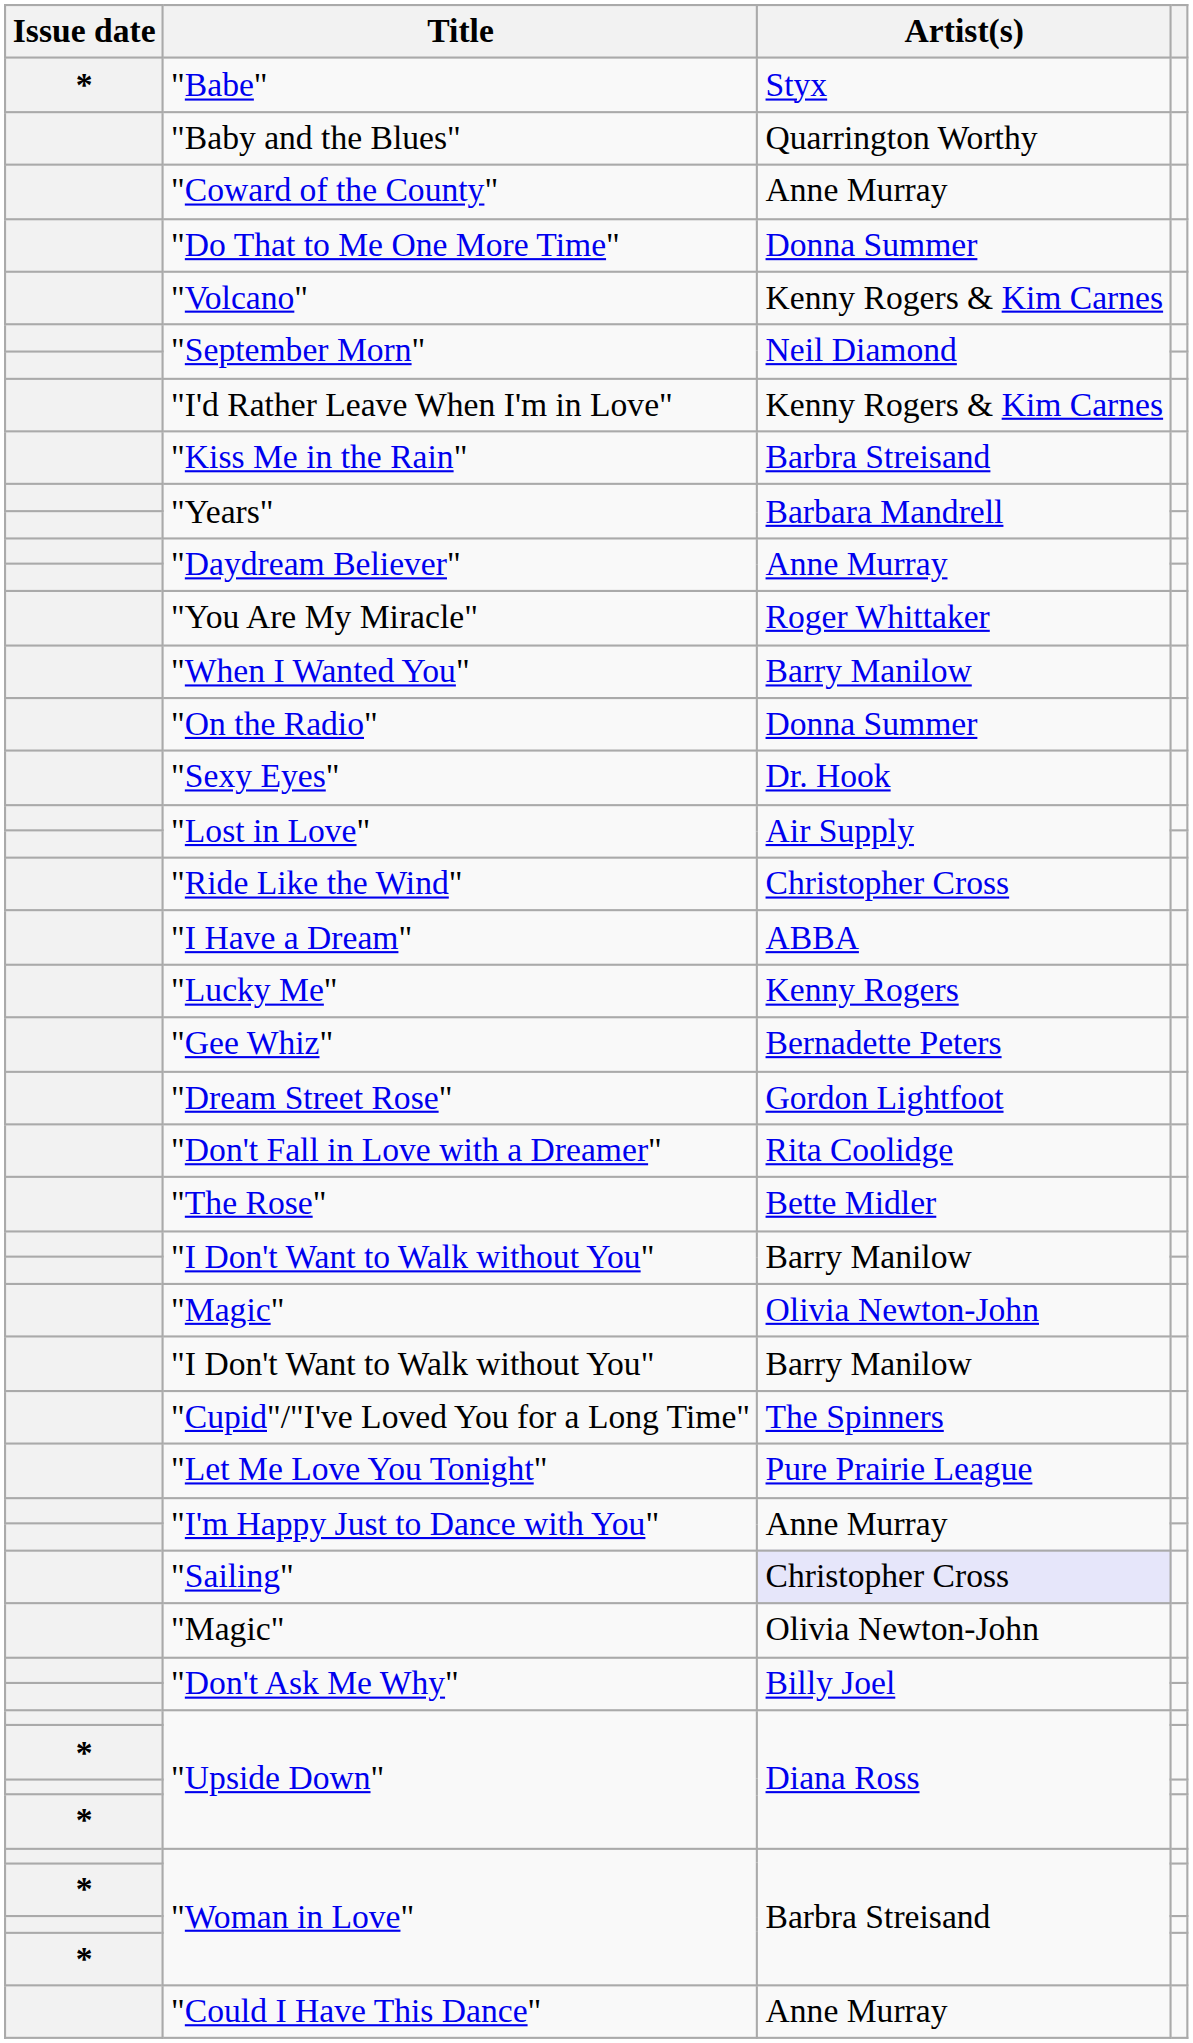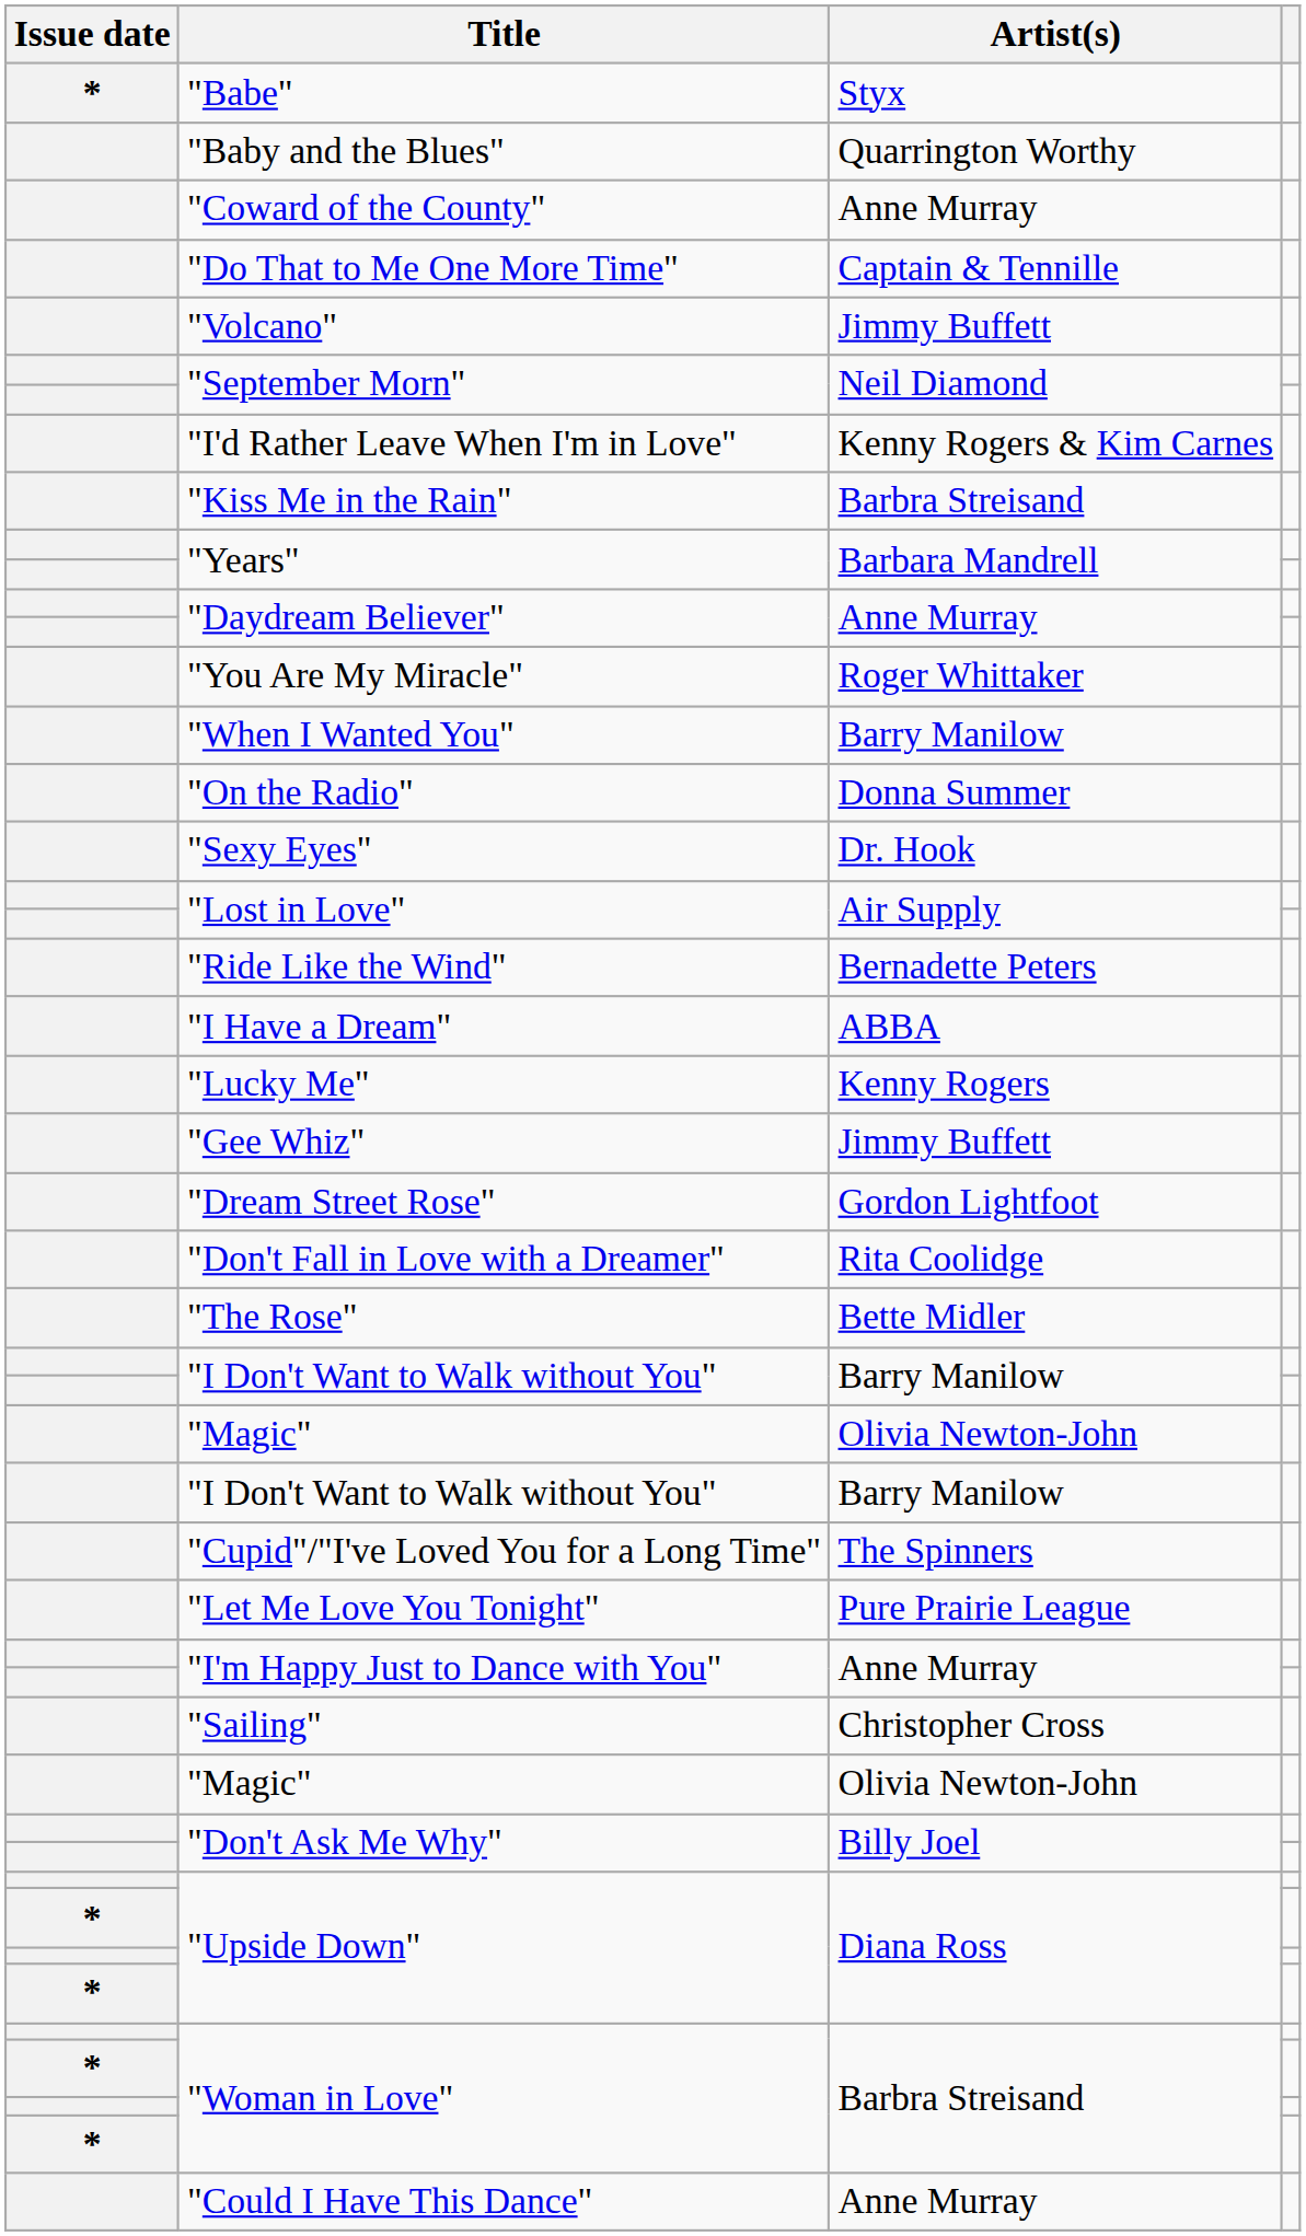"Do That to Me One More Time" | Artist(s): Donna Summer -> Captain & Tennille
"Volcano" | Artist(s): Kenny Rogers & Kim Carnes -> Jimmy Buffett
"Ride Like the Wind" | Artist(s): Christopher Cross -> Bernadette Peters
"Gee Whiz" | Artist(s): Bernadette Peters -> Jimmy Buffett
"Sailing" | Artist(s): lavender background -> no background
